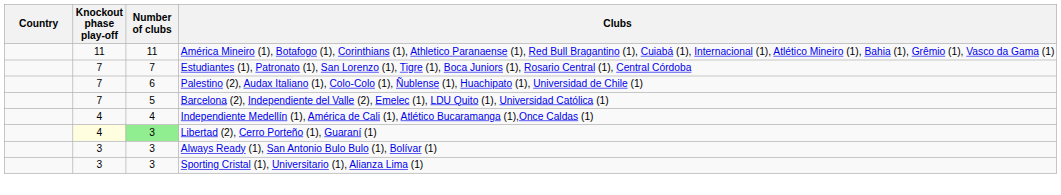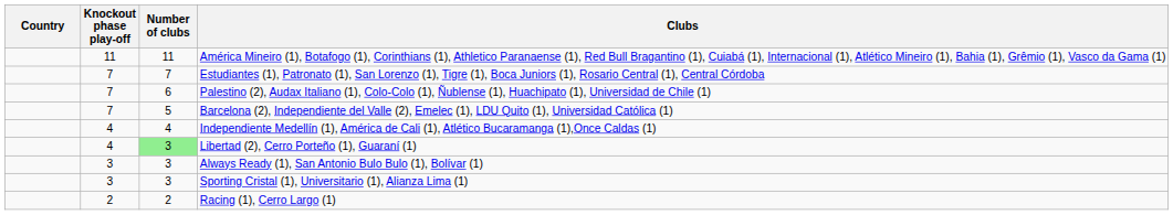Libertad (2), Cerro Porteño (1), Guaraní (1) | Knockout phase play-off: lightyellow background -> no background
+ row: 2 | 2 | Racing (1), Cerro Largo (1)
